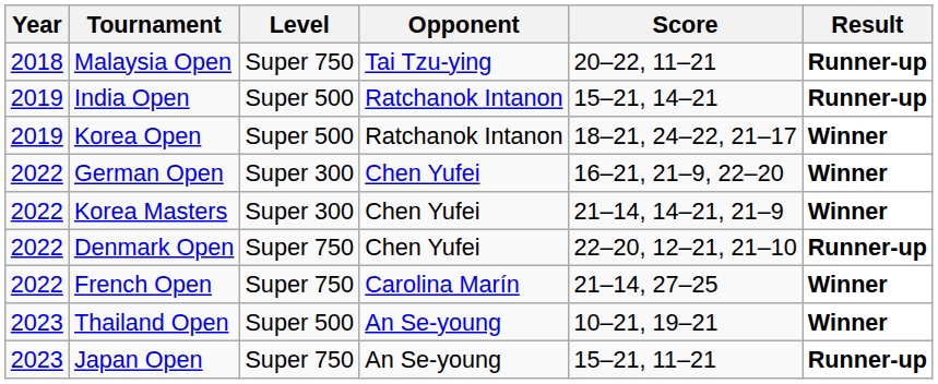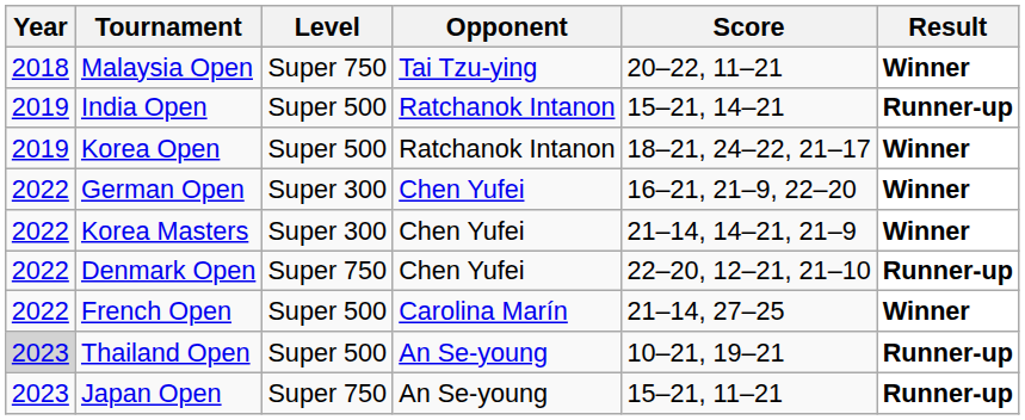Malaysia Open | Result: Runner-up -> Winner
French Open | Level: Super 750 -> Super 500
Thailand Open | Year: no background -> lightgrey background
Thailand Open | Result: Winner -> Runner-up
